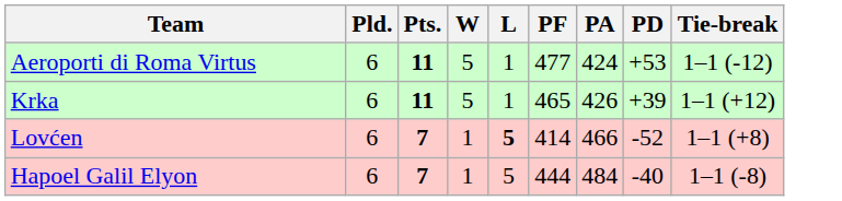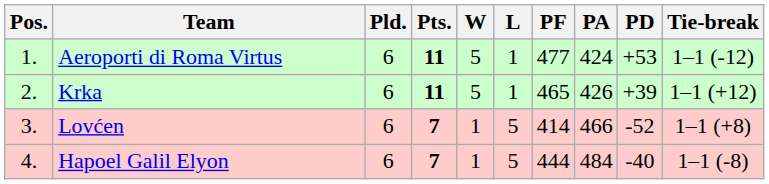+ column: Pos. | 1. | 2. | 3. | 4.
Lovćen | L: bold -> normal
